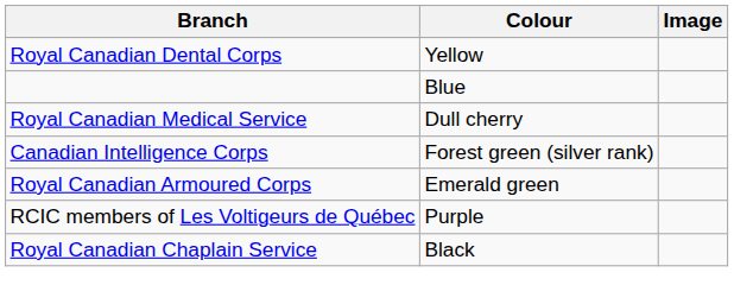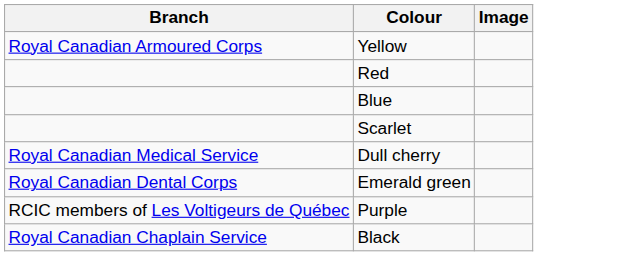Yellow | Branch: Royal Canadian Dental Corps -> Royal Canadian Armoured Corps
+ row: Red
+ row: Scarlet
- row: Canadian Intelligence Corps | Forest green (silver rank)
Emerald green | Branch: Royal Canadian Armoured Corps -> Royal Canadian Dental Corps
